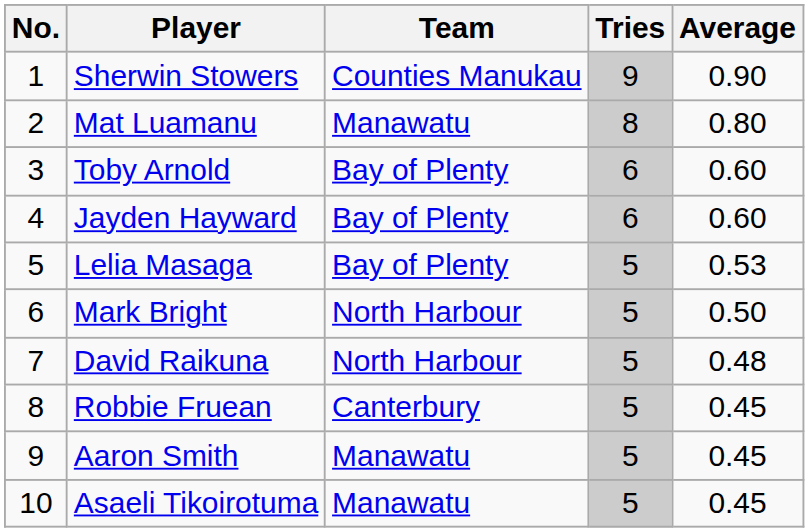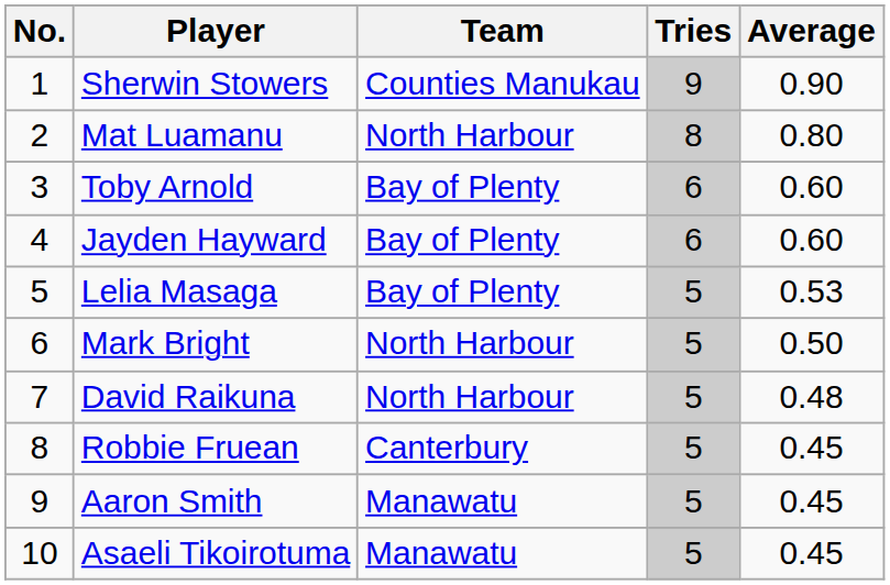Mat Luamanu | Team: Manawatu -> North Harbour
